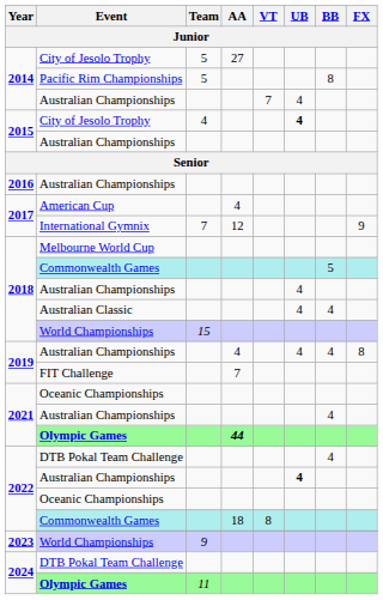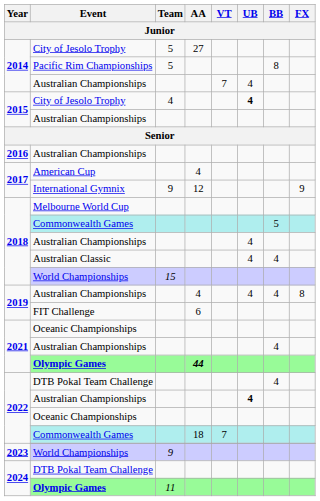International Gymnix | Team: 7 -> 9
FIT Challenge | AA: 7 -> 6
2022 / Commonwealth Games | VT: 8 -> 7
